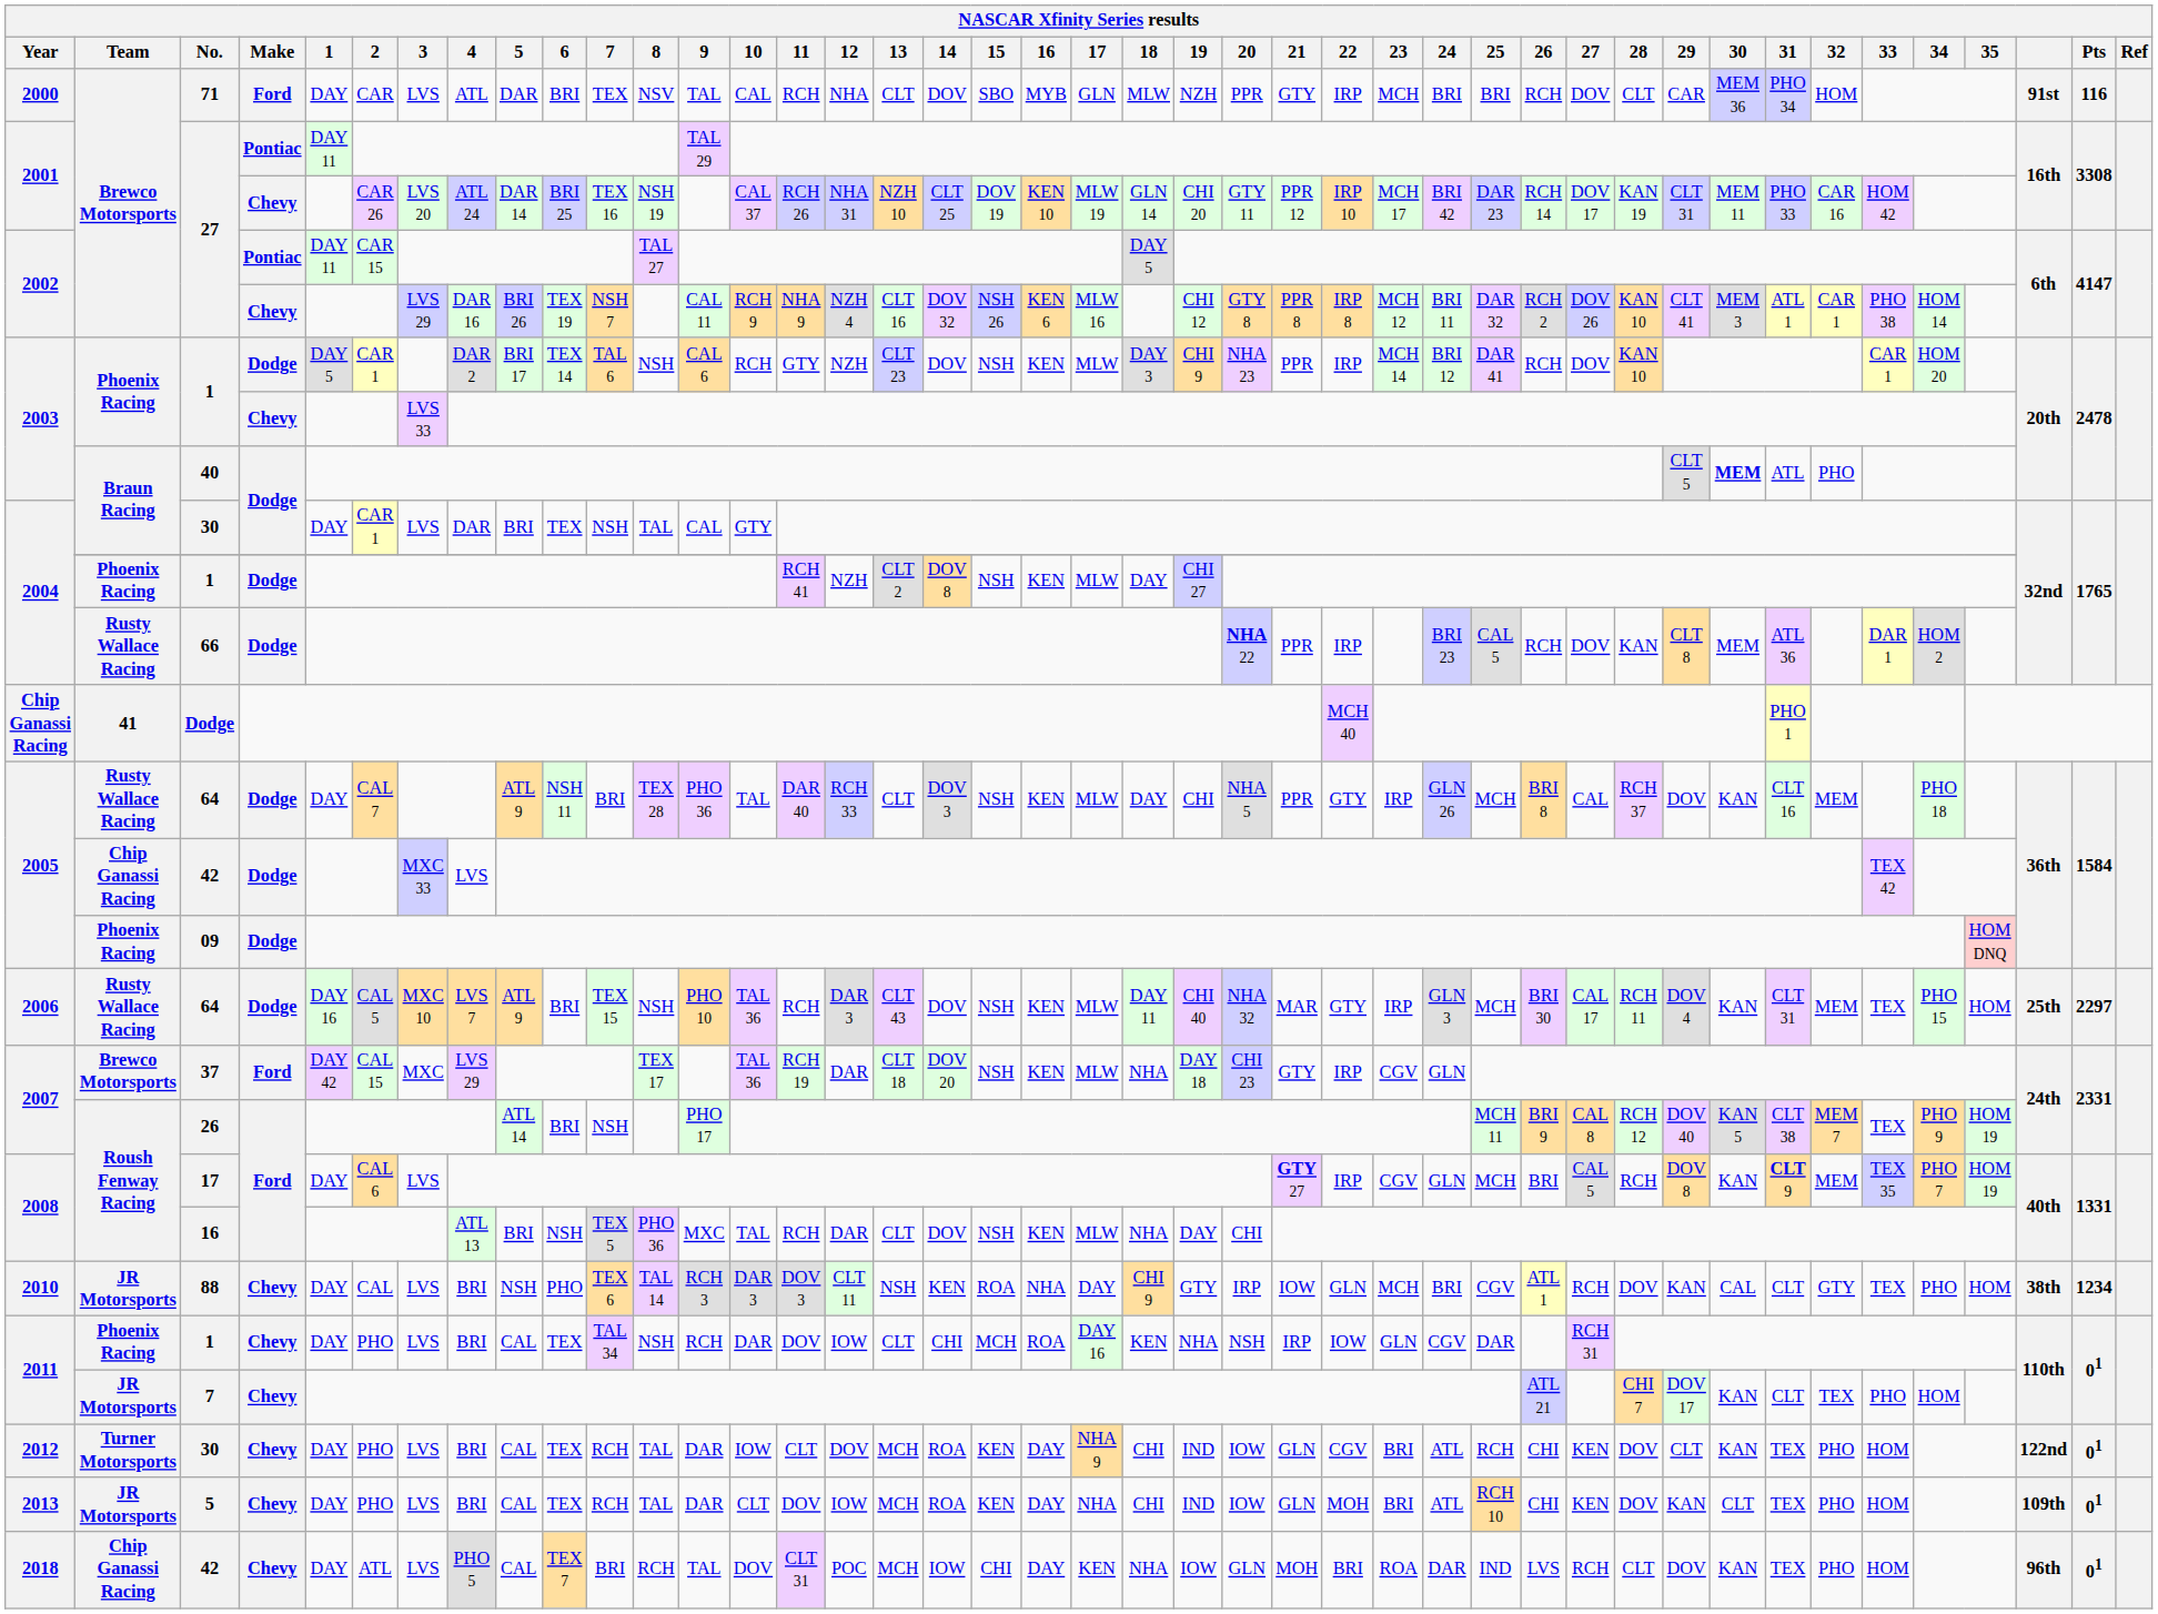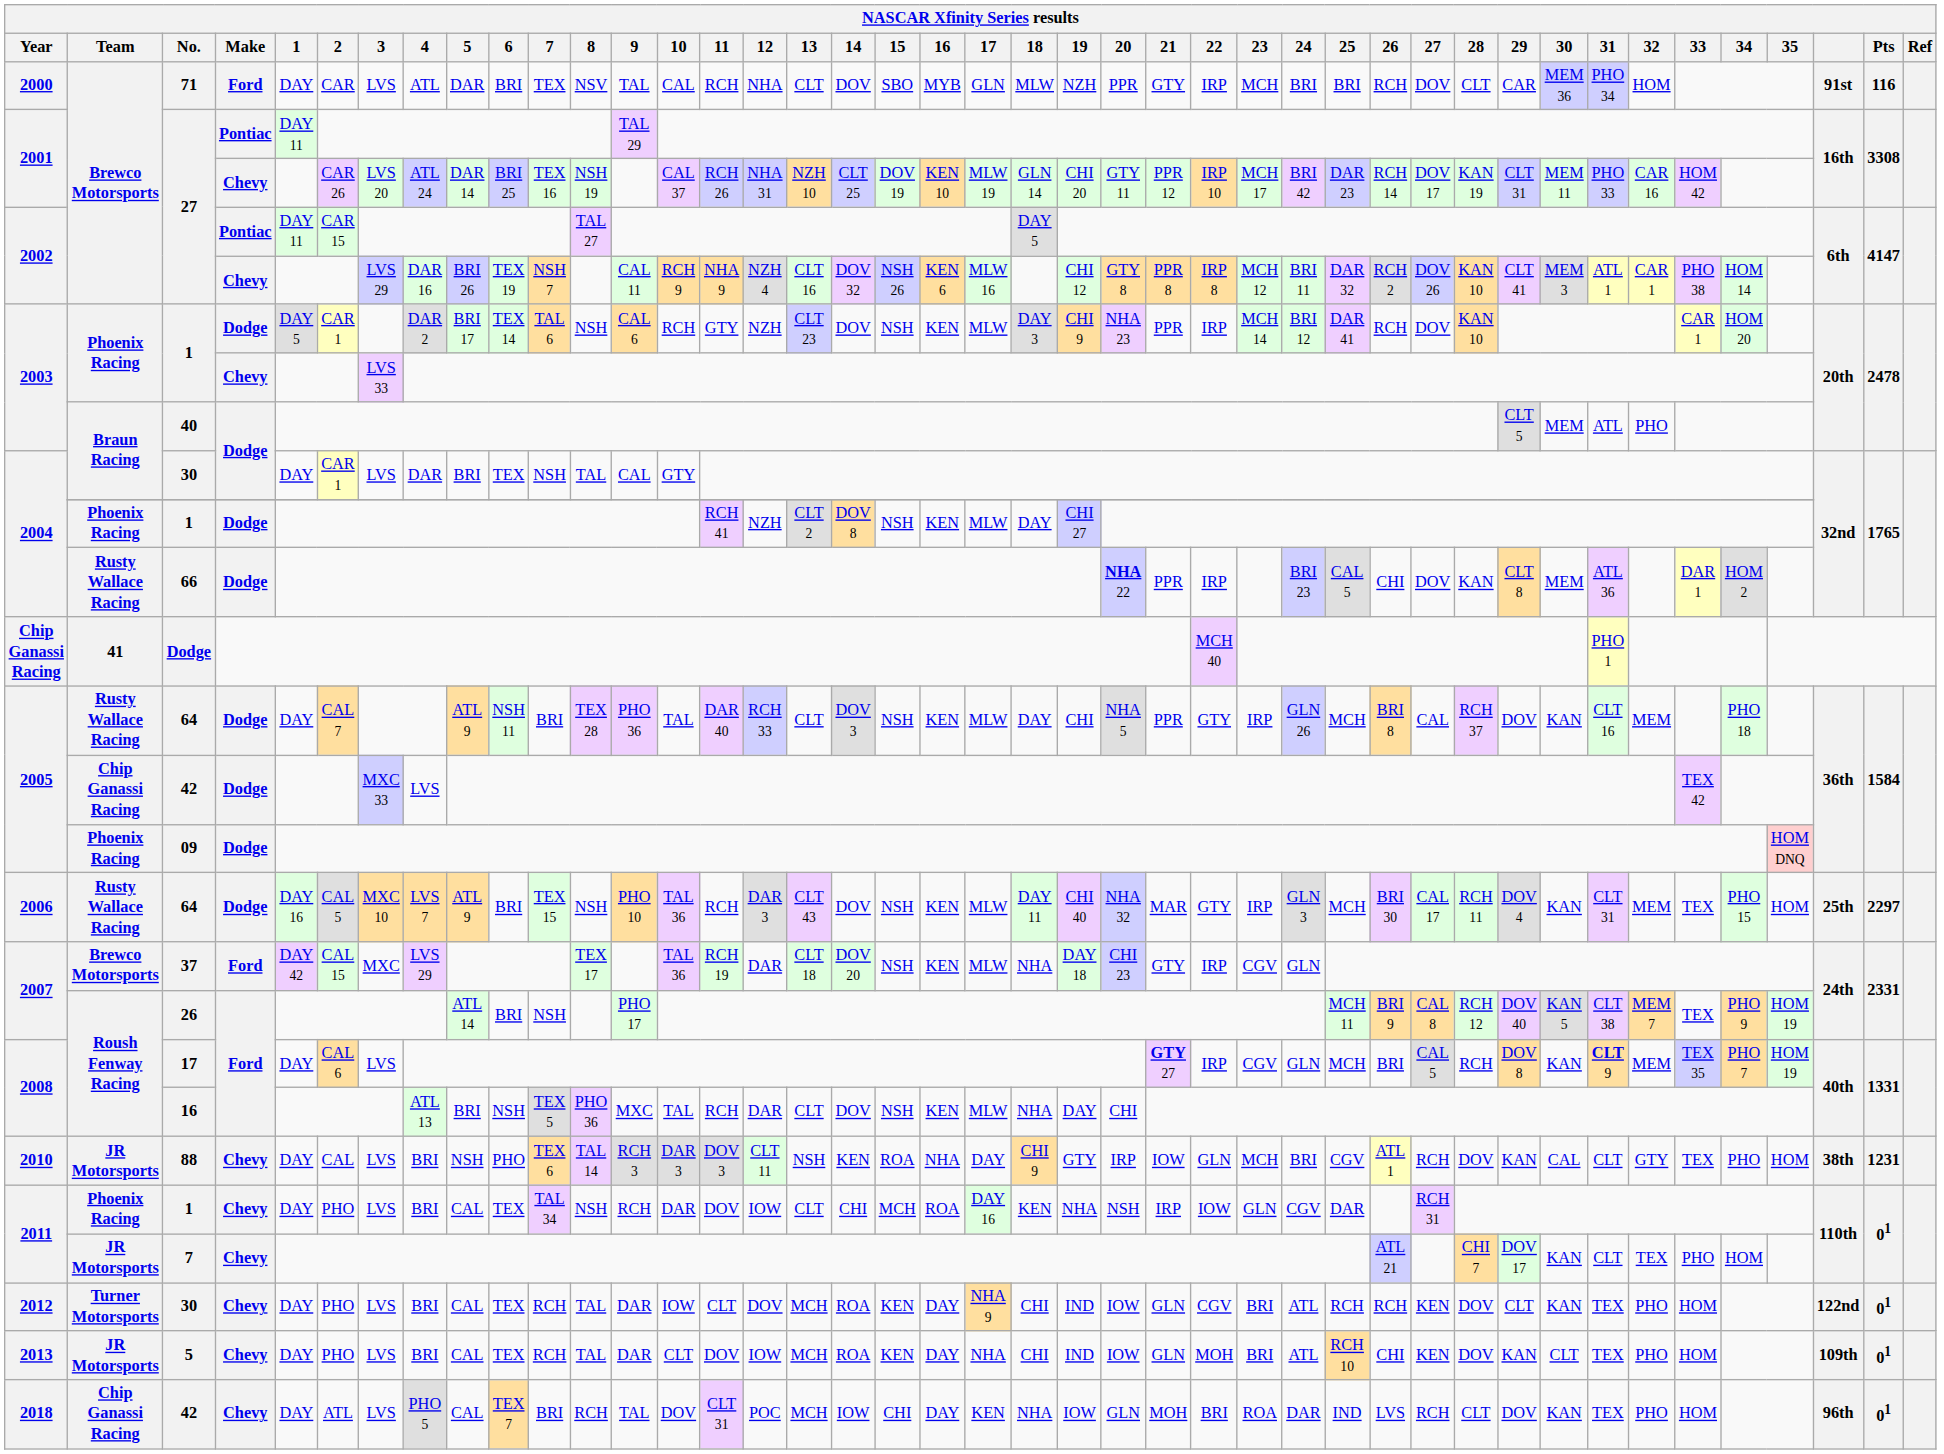40 | 30: bold -> normal
66 | 26: RCH -> CHI
88 | Pts: 1234 -> 1231
2012 / 30 | 26: CHI -> RCH
